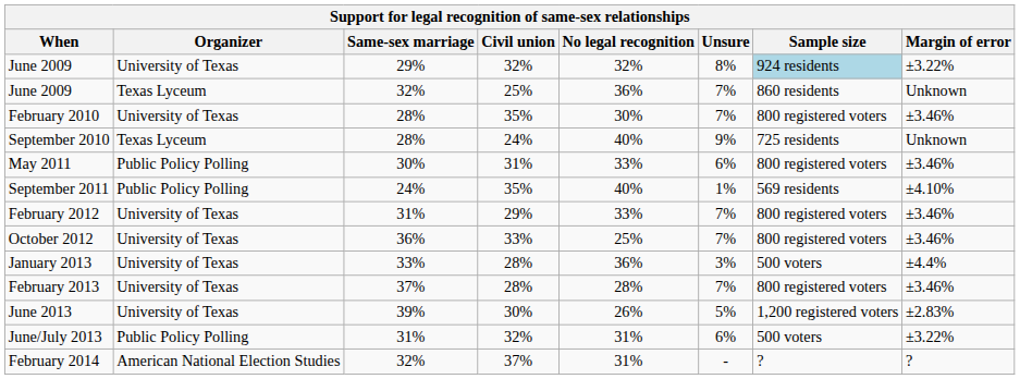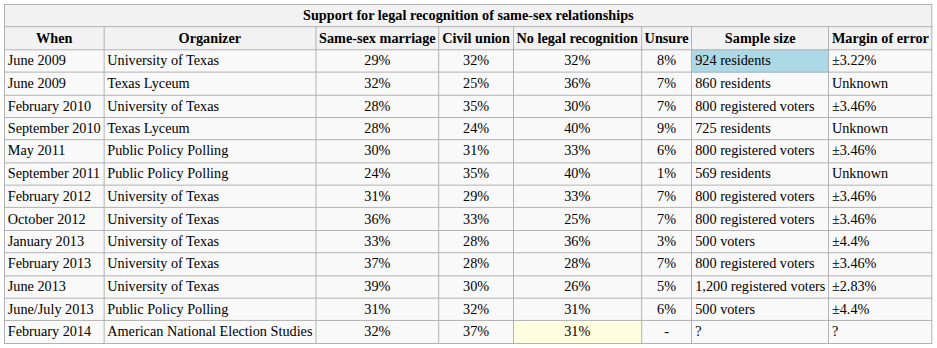September 2011 | Margin of error: ±4.10% -> Unknown
June/July 2013 | Margin of error: ±3.22% -> ±4.4%
February 2014 | No legal recognition: no background -> lightyellow background
